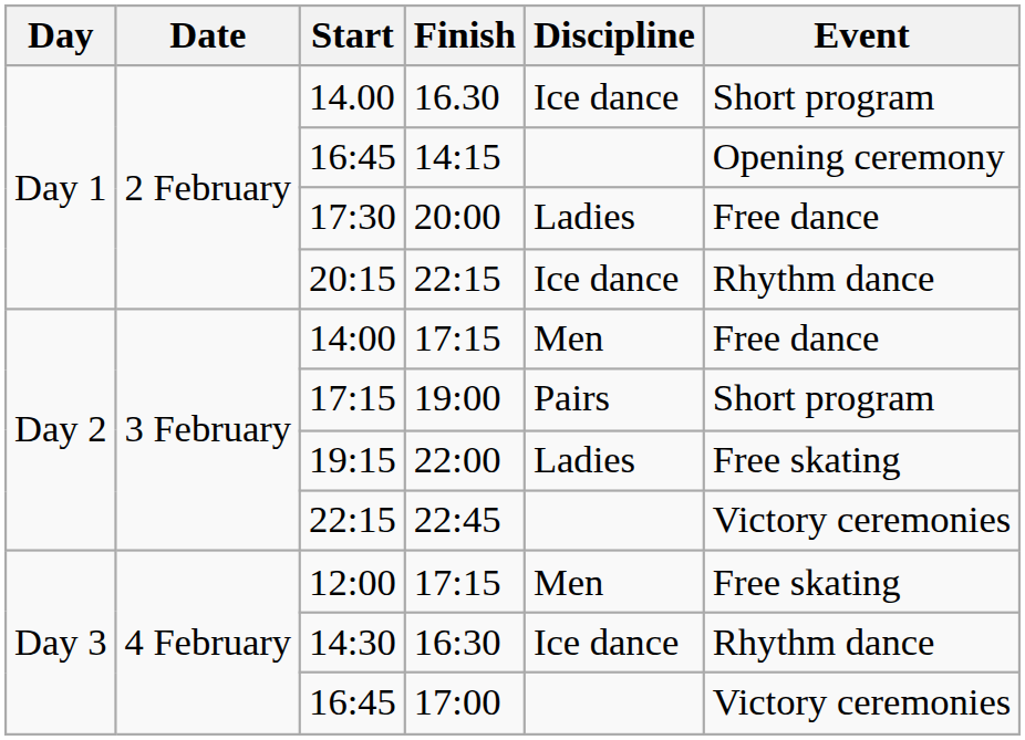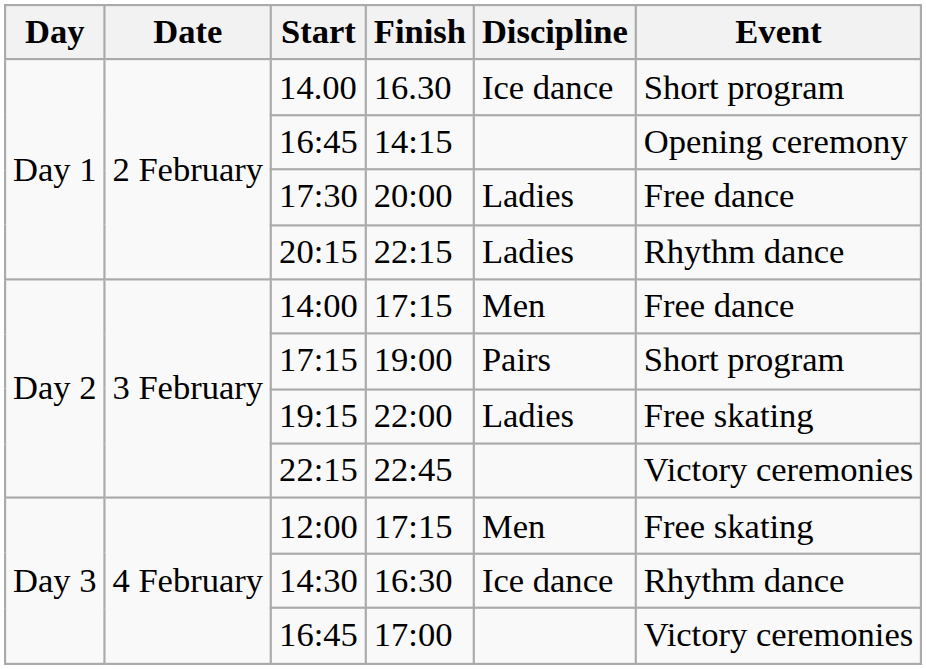20:15 | Discipline: Ice dance -> Ladies
